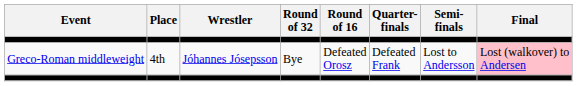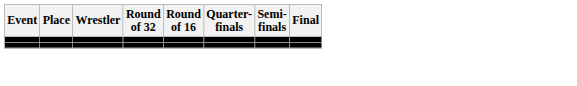- row: Greco-Roman middleweight | 4th | Jóhannes Jósepsson | Bye | Defeated Orosz | Defeated Frank | Lost to Andersson | Lost (walkover) to Andersen
